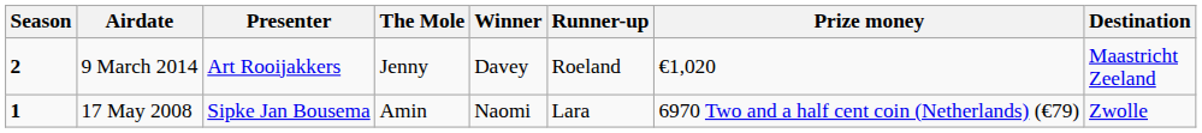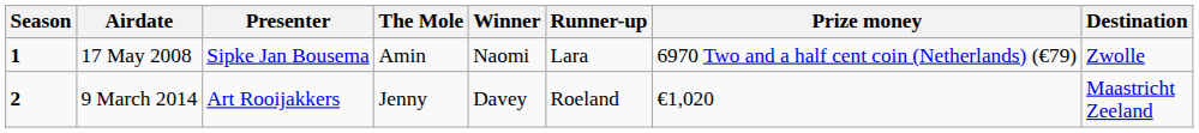rows swapped: 17 May 2008 <-> 9 March 2014
